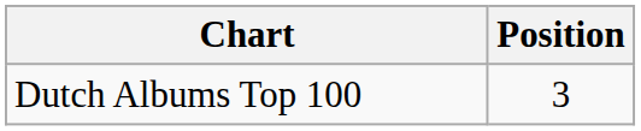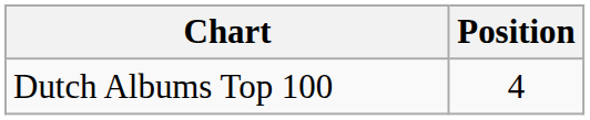Dutch Albums Top 100 | Position: 3 -> 4
